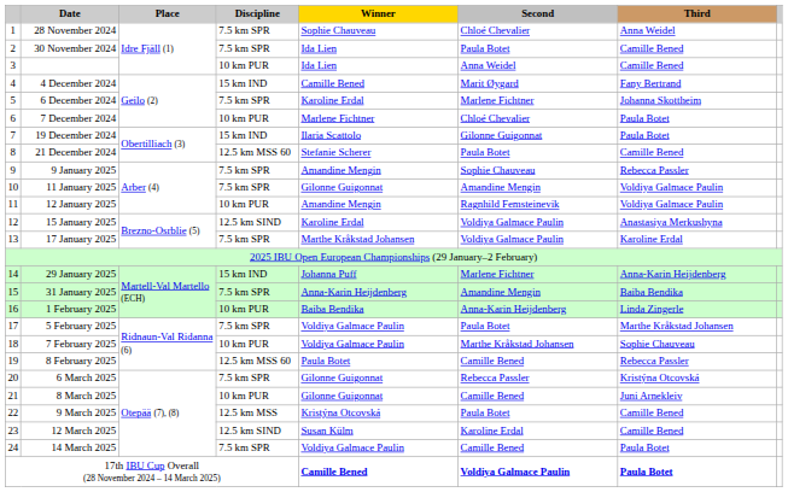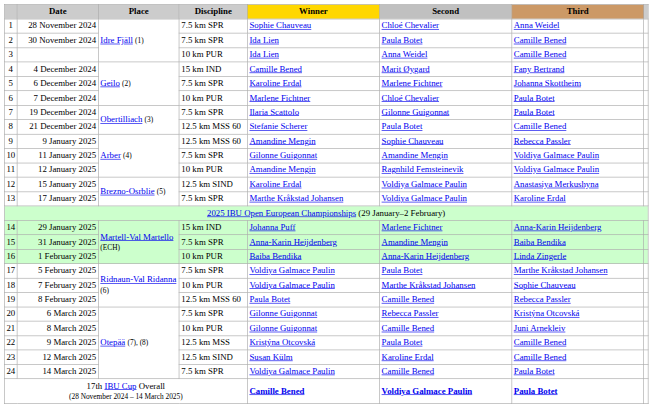19 December 2024 | Discipline: 15 km IND -> 7.5 km SPR
9 January 2025 | Discipline: 7.5 km SPR -> 12.5 km MSS 60
